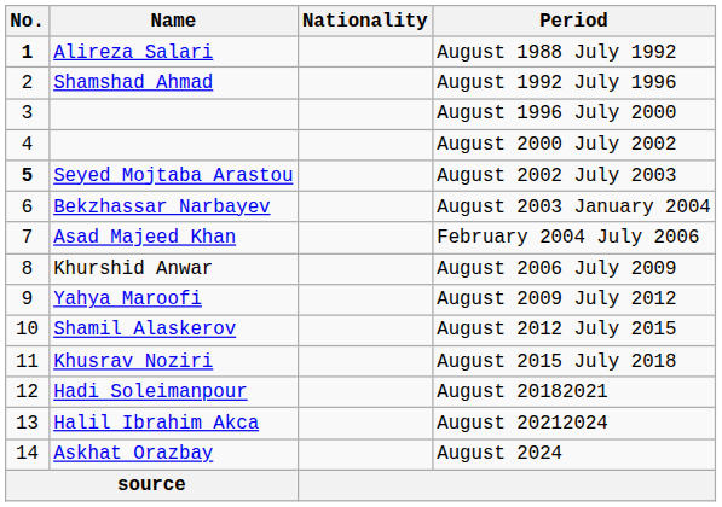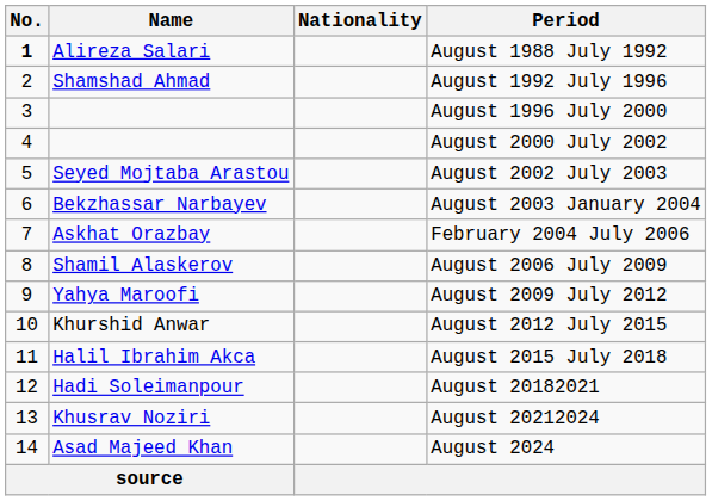August 2002 July 2003 | No.: bold -> normal
February 2004 July 2006 | Name: Asad Majeed Khan -> Askhat Orazbay
August 2006 July 2009 | Name: Khurshid Anwar -> Shamil Alaskerov
August 2012 July 2015 | Name: Shamil Alaskerov -> Khurshid Anwar
August 2015 July 2018 | Name: Khusrav Noziri -> Halil Ibrahim Akca
August 20212024 | Name: Halil Ibrahim Akca -> Khusrav Noziri
August 2024 | Name: Askhat Orazbay -> Asad Majeed Khan
